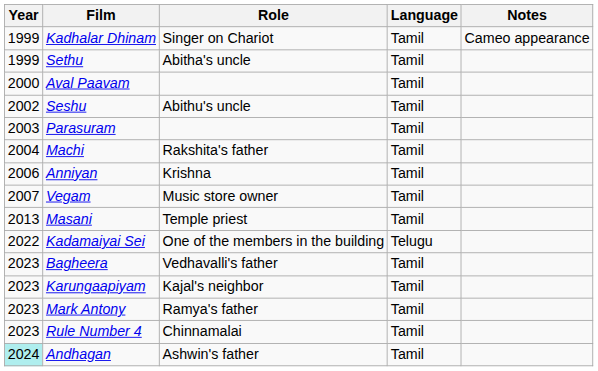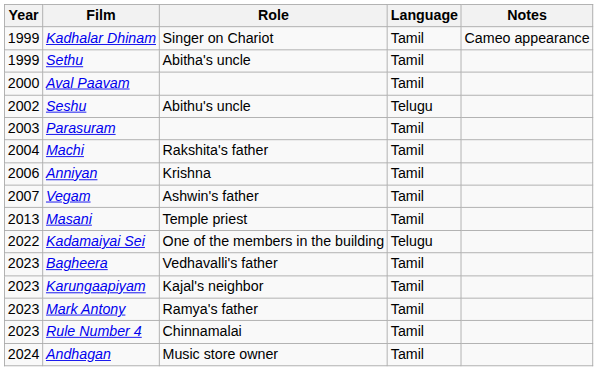Seshu | Language: Tamil -> Telugu
Vegam | Role: Music store owner -> Ashwin's father
Andhagan | Year: paleturquoise background -> no background
Andhagan | Role: Ashwin's father -> Music store owner
